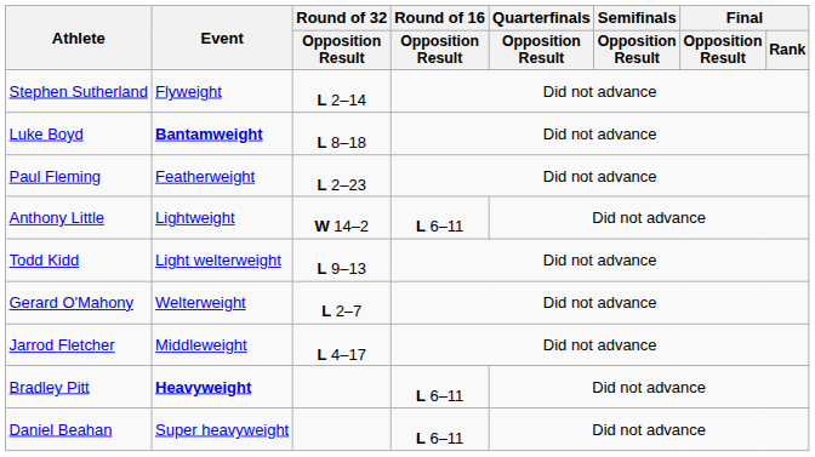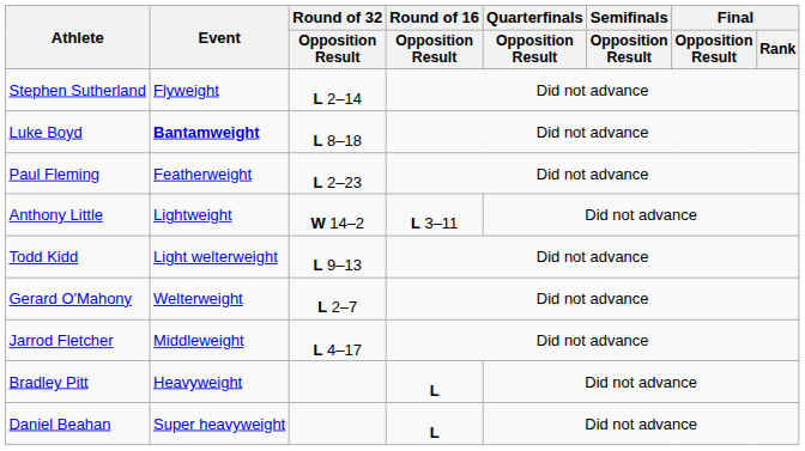Anthony Little | Round of 16 / Opposition Result: L 6–11 -> L 3–11
Bradley Pitt | Event: bold -> normal
Bradley Pitt | Round of 16 / Opposition Result: L 6–11 -> L
Daniel Beahan | Round of 16 / Opposition Result: L 6–11 -> L
